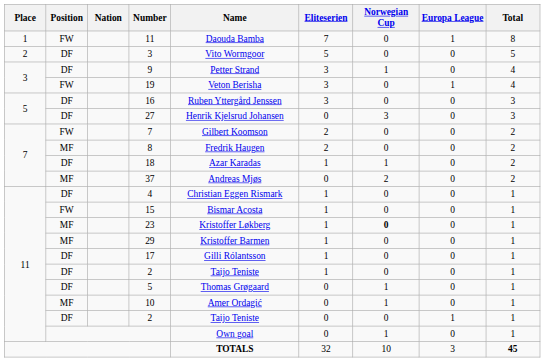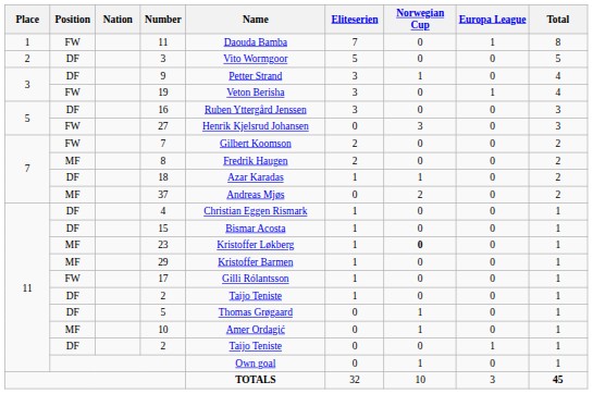27 | Position: DF -> FW
15 | Position: FW -> DF
17 | Position: DF -> FW
